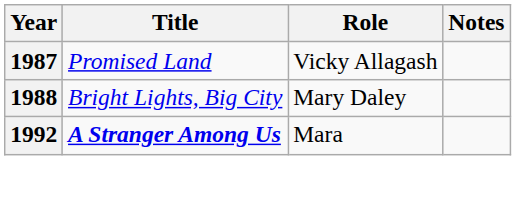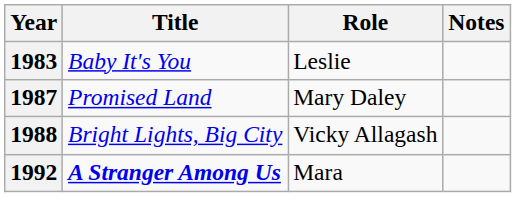+ row: 1983 | Baby It's You | Leslie
1987 | Role: Vicky Allagash -> Mary Daley
1988 | Role: Mary Daley -> Vicky Allagash
